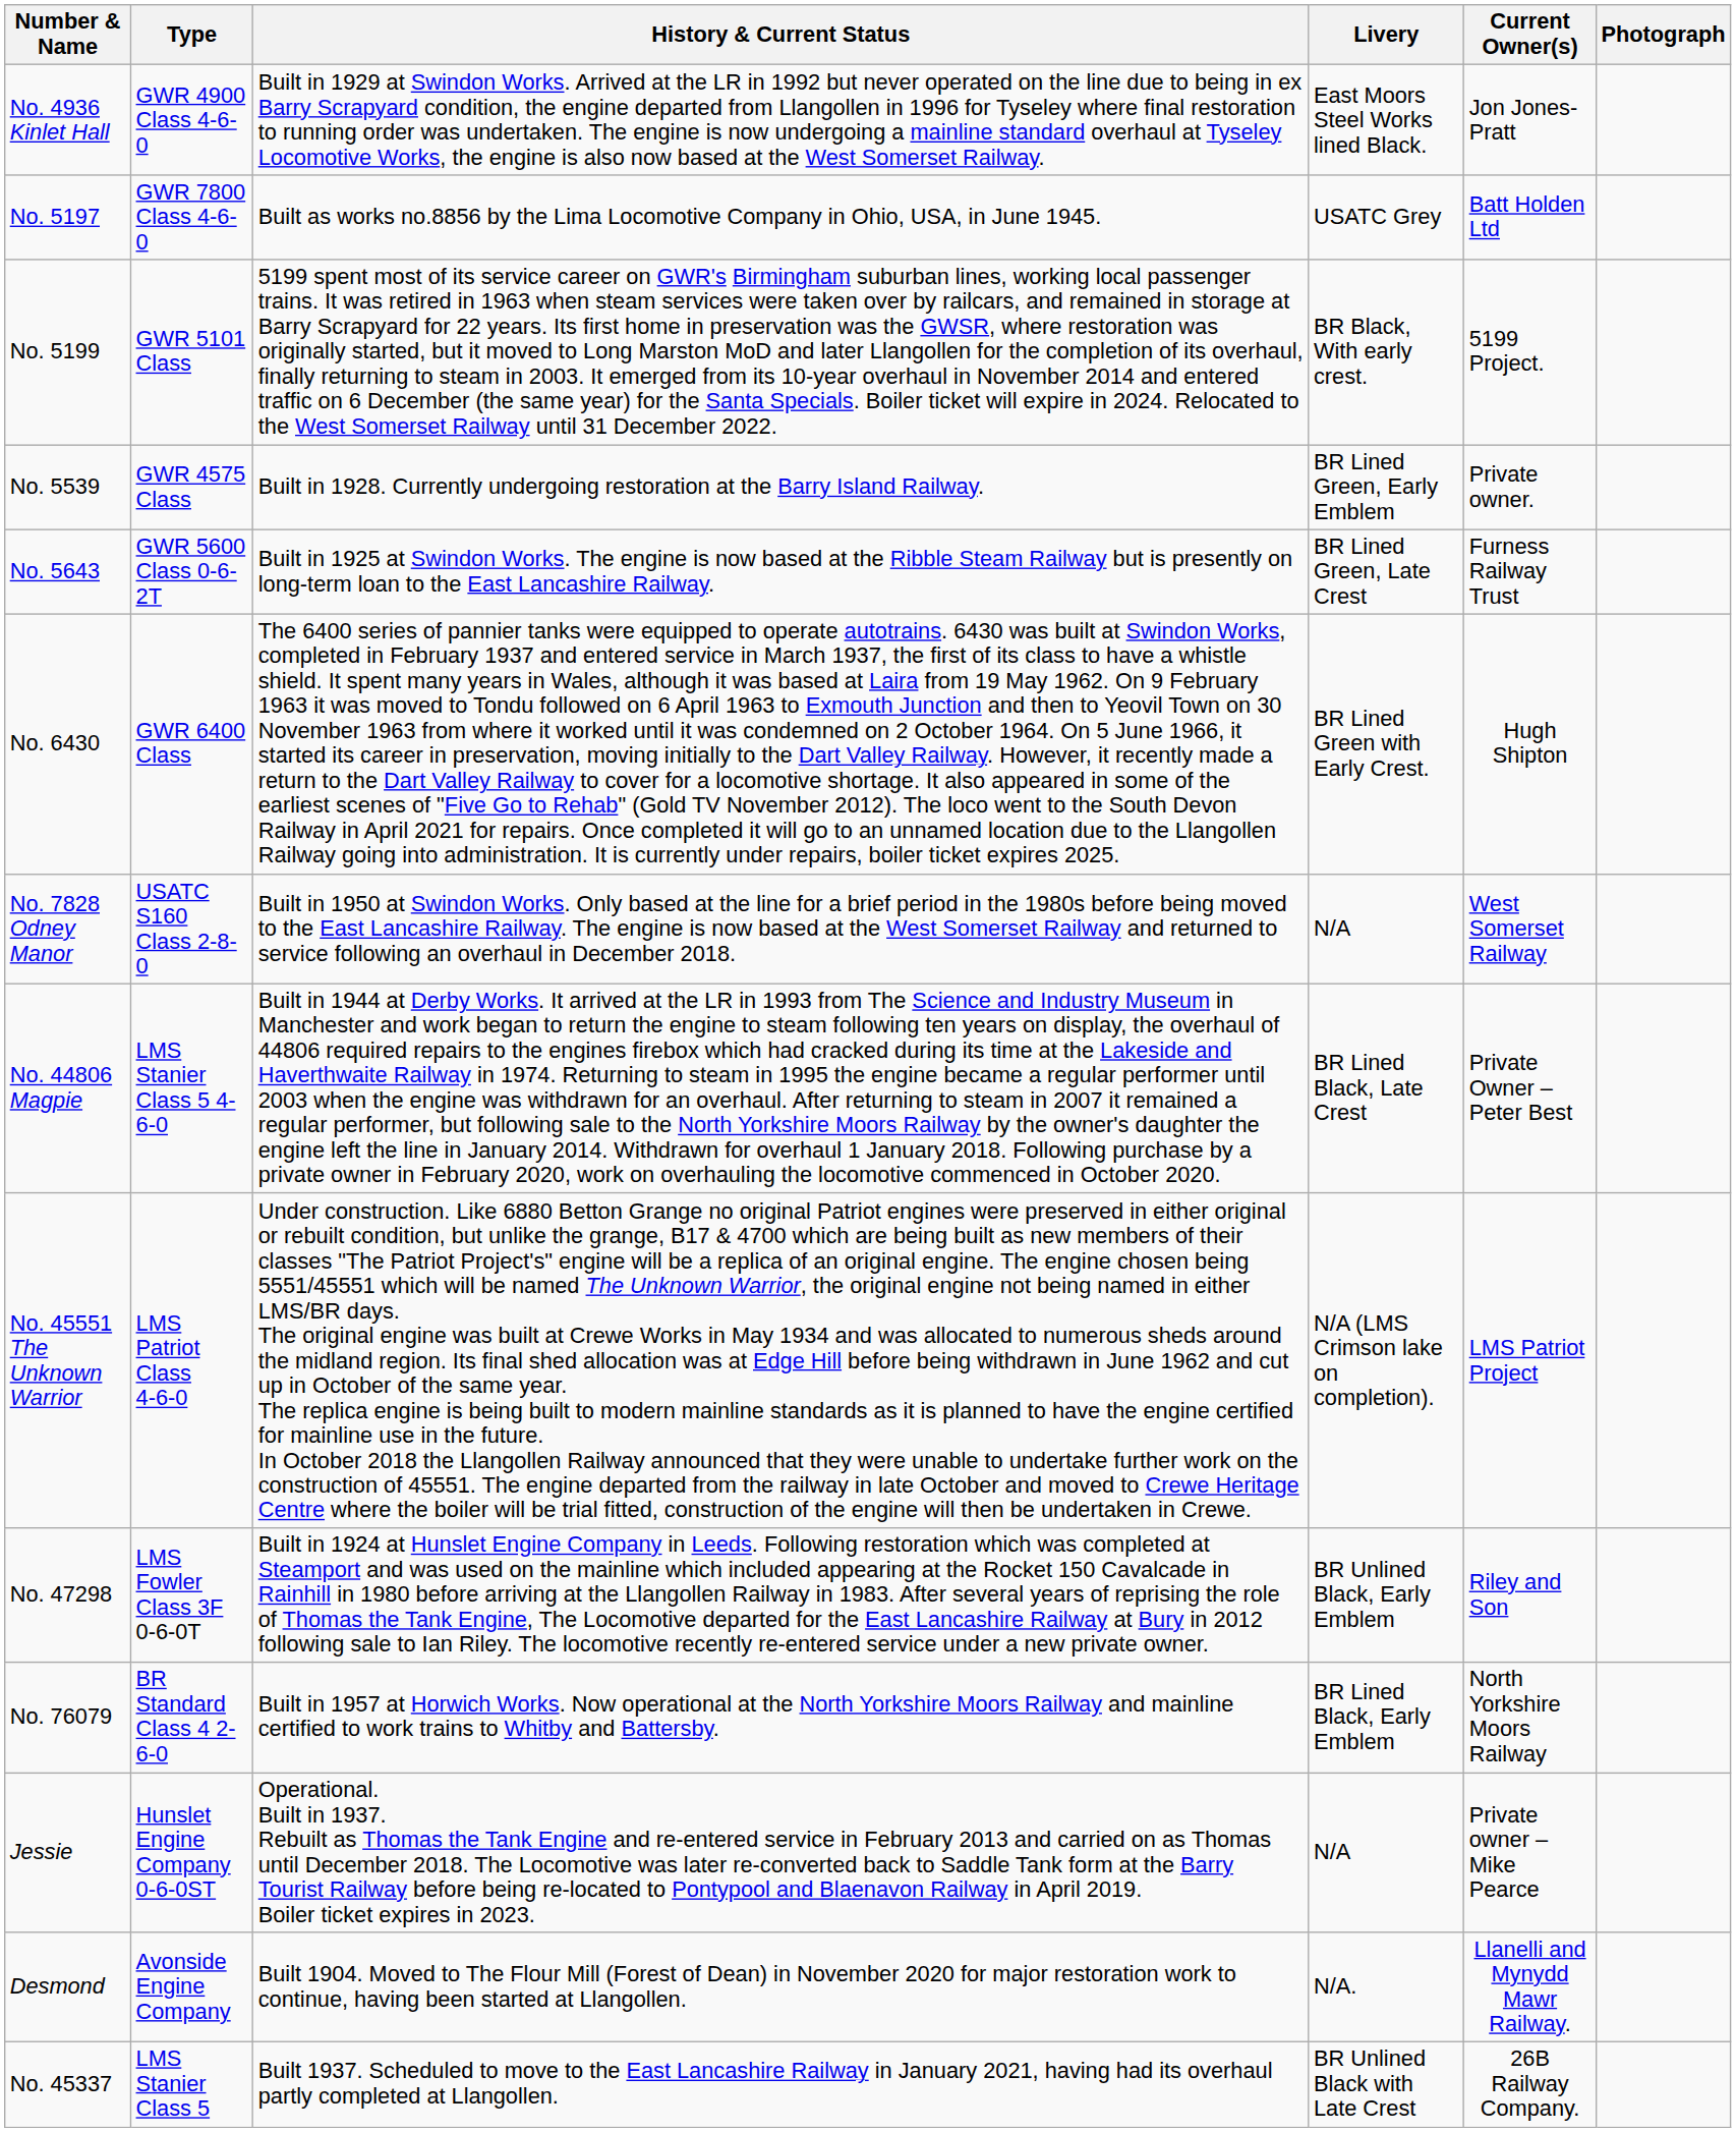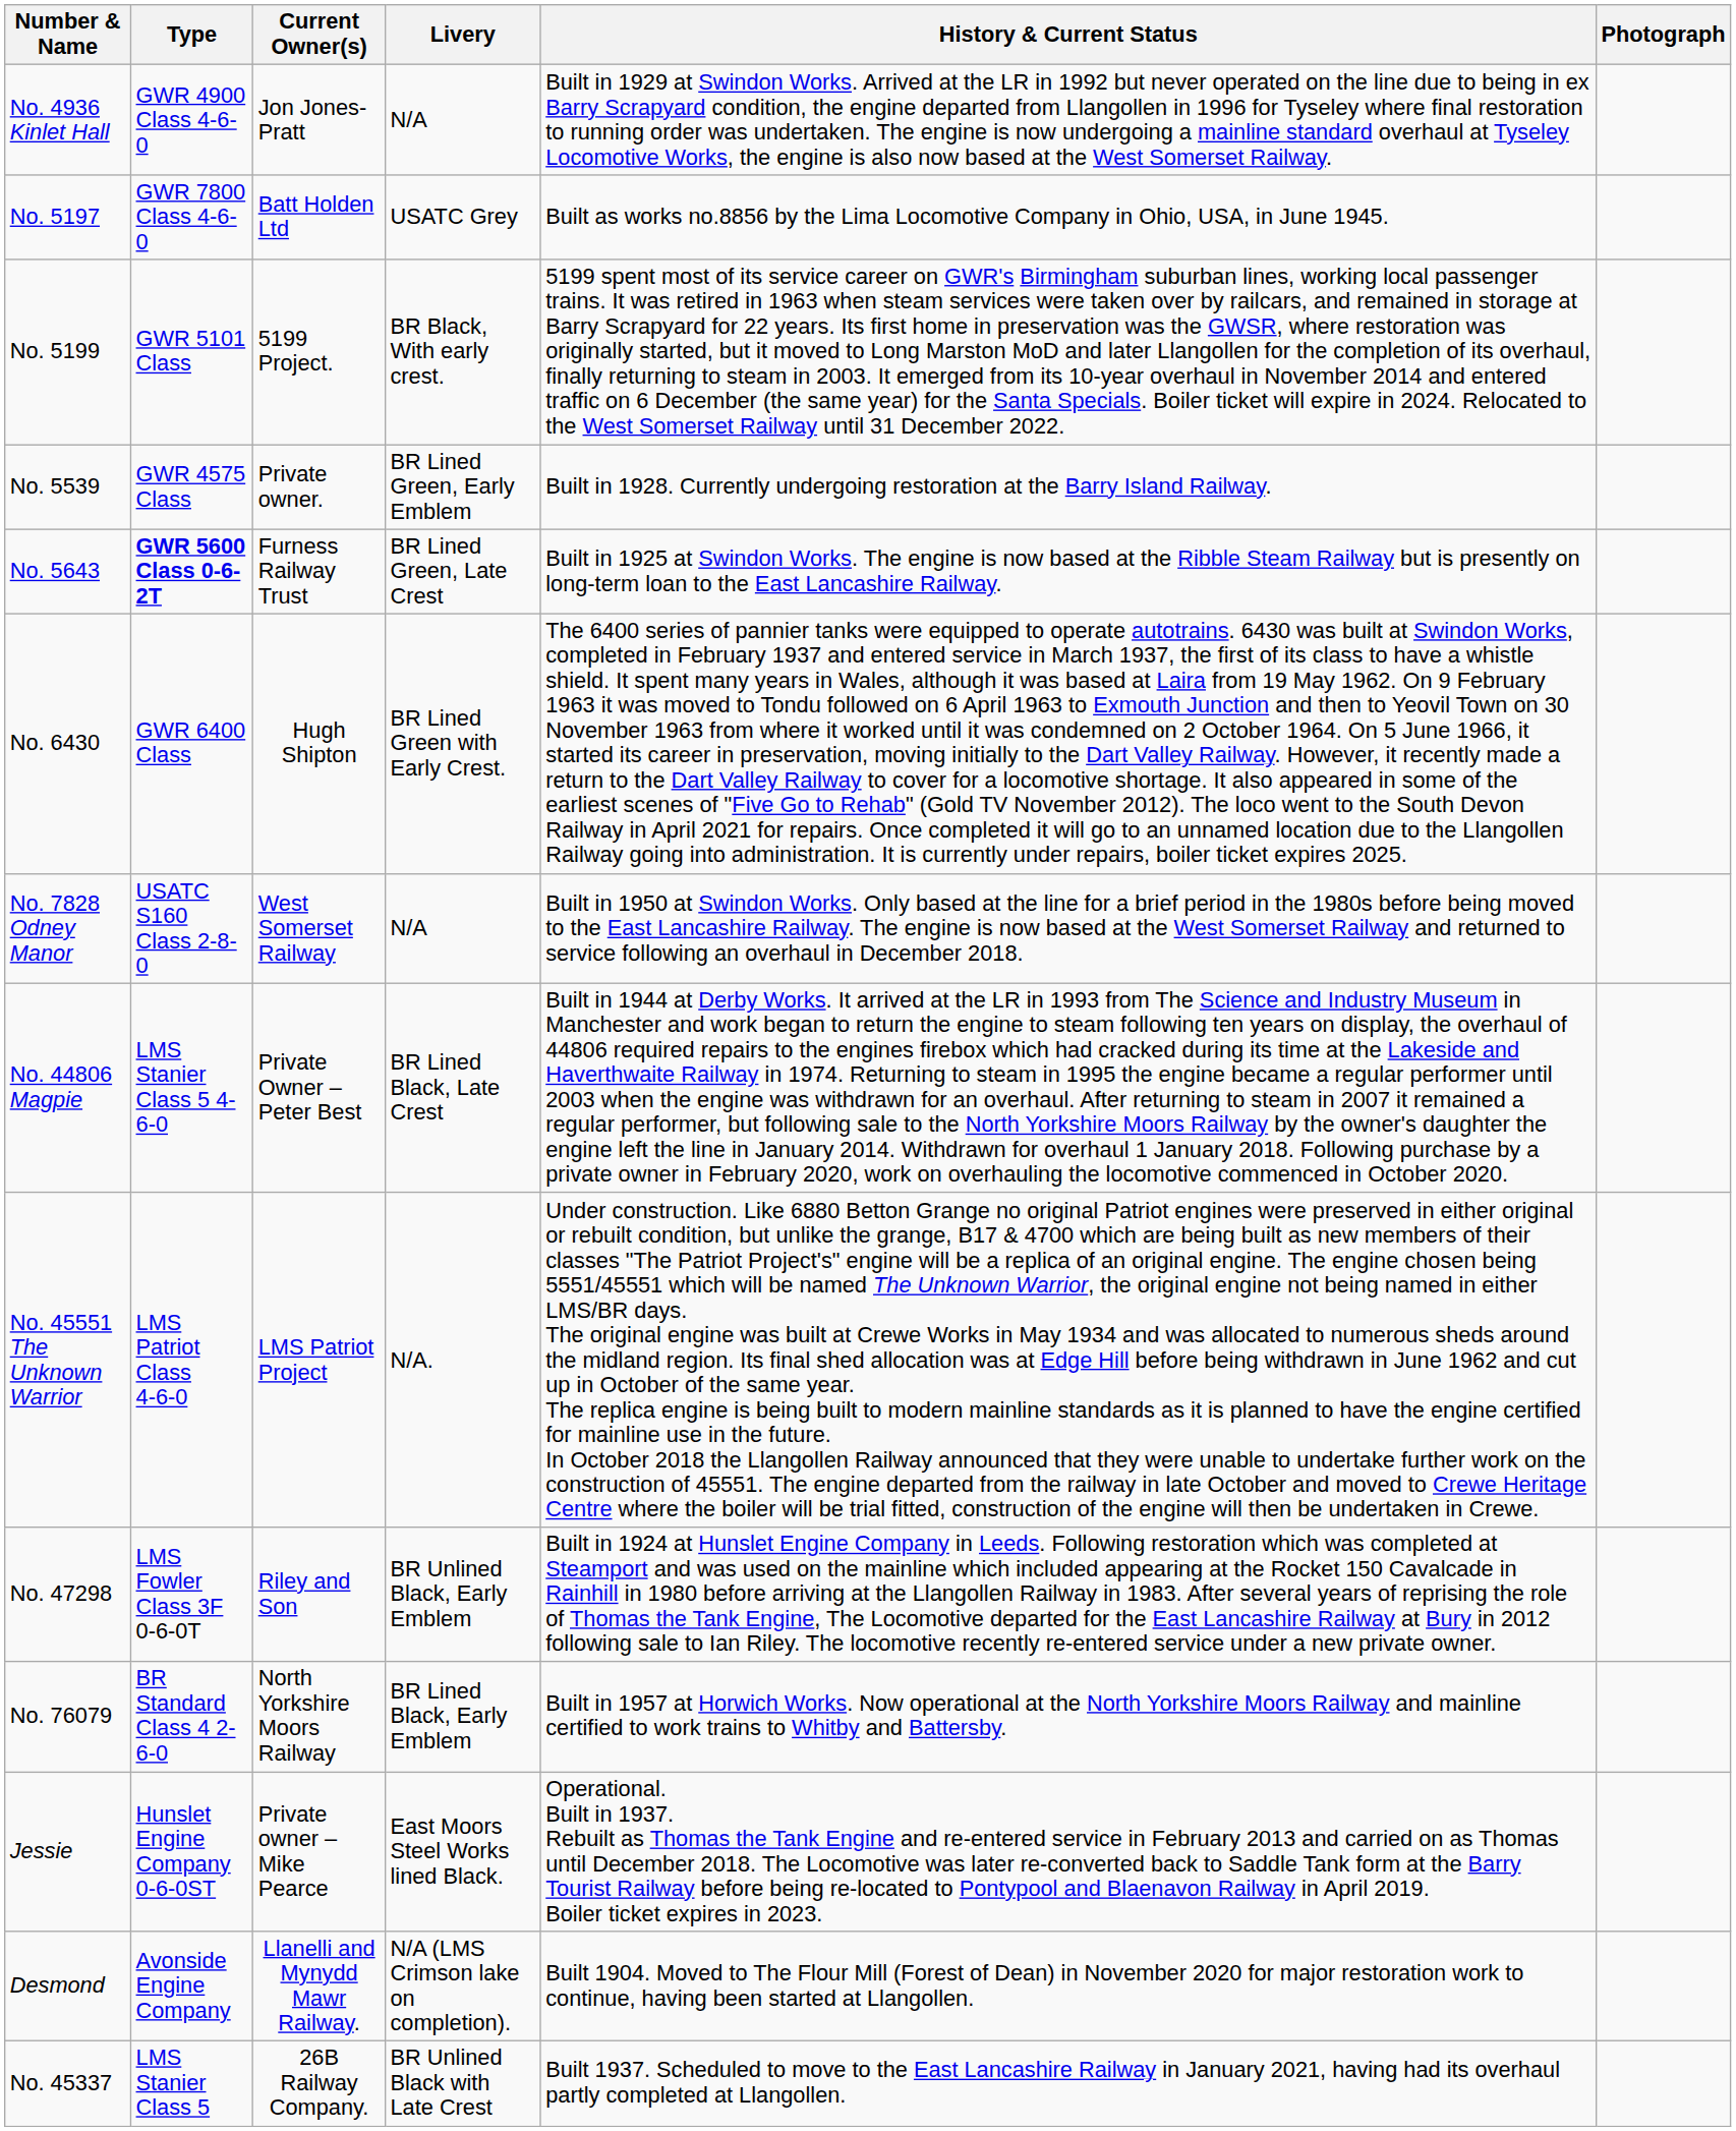columns swapped: History & Current Status <-> Current Owner(s)
No. 4936 Kinlet Hall | Livery: East Moors Steel Works lined Black. -> N/A
No. 5643 | Type: normal -> bold
No. 45551 The Unknown Warrior | Livery: N/A (LMS Crimson lake on completion). -> N/A.
Jessie | Livery: N/A -> East Moors Steel Works lined Black.
Desmond | Livery: N/A. -> N/A (LMS Crimson lake on completion).
